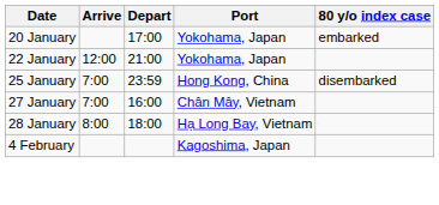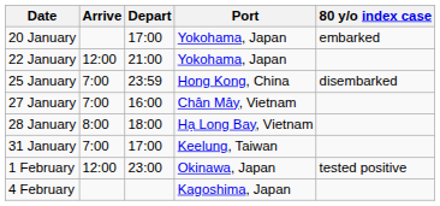+ row: 31 January | 7:00 | 17:00 | Keelung, Taiwan
+ row: 1 February | 12:00 | 23:00 | Okinawa, Japan | tested positive
